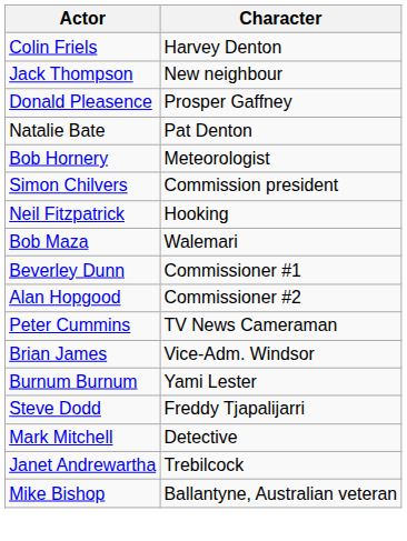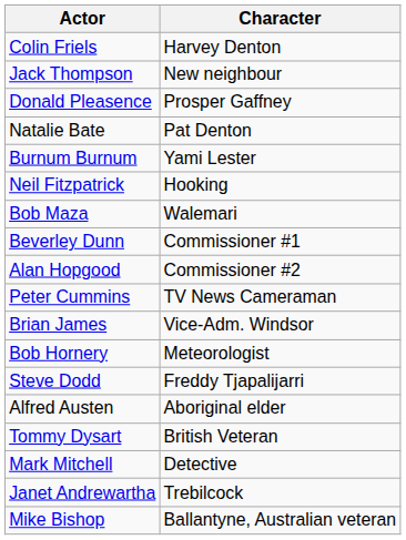rows swapped: Burnum Burnum <-> Bob Hornery
- row: Simon Chilvers | Commission president
+ row: Alfred Austen | Aboriginal elder
+ row: Tommy Dysart | British Veteran
